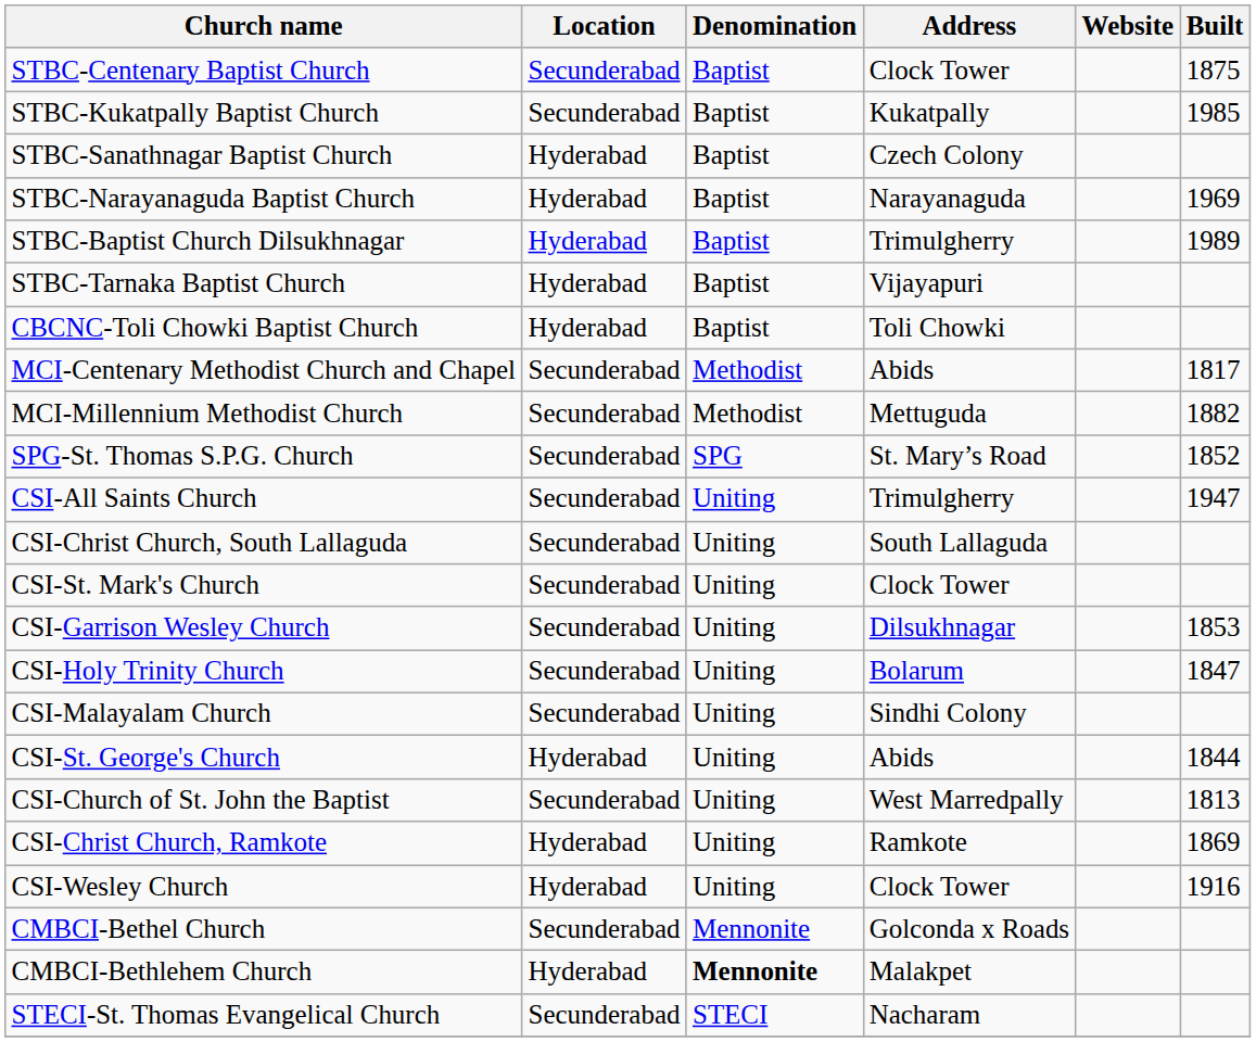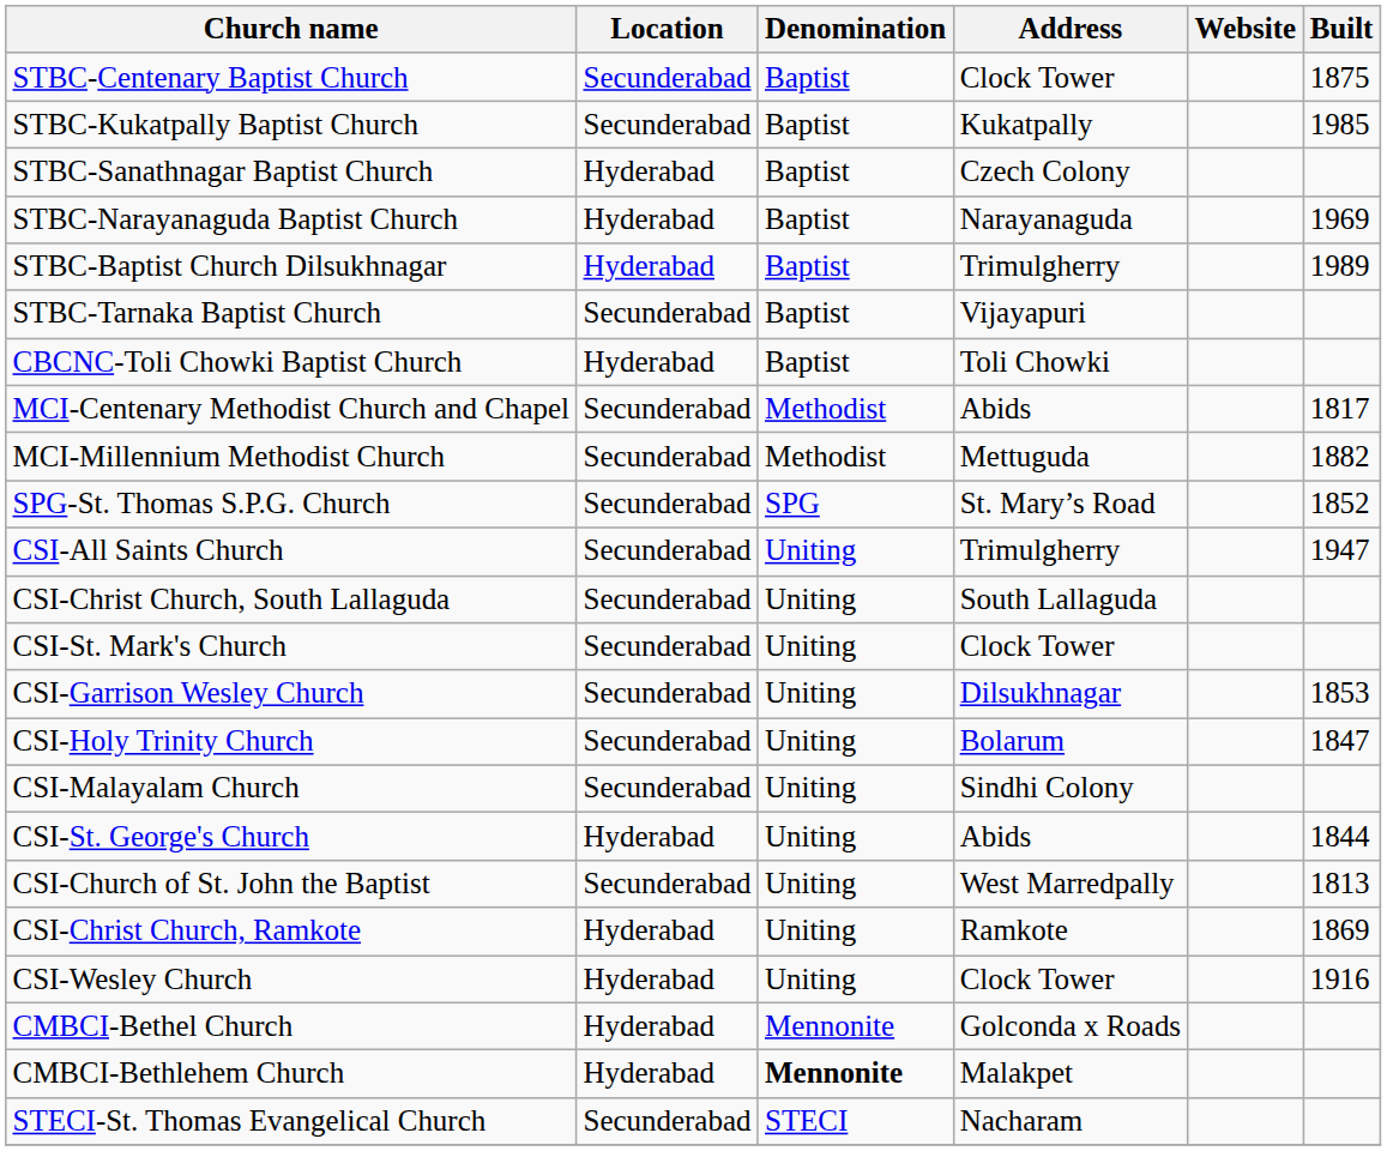STBC-Tarnaka Baptist Church | Location: Hyderabad -> Secunderabad
CMBCI-Bethel Church | Location: Secunderabad -> Hyderabad
